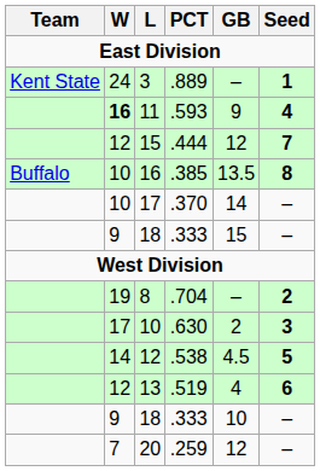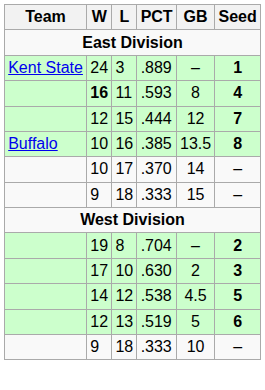11 | GB: 9 -> 8
13 | GB: 4 -> 5
- row: 7 | 20 | .259 | 12 | –
